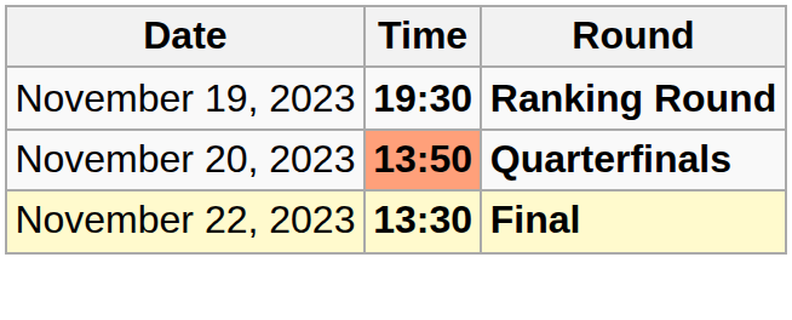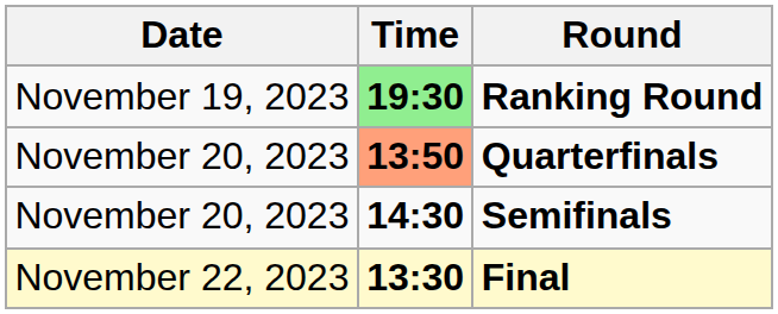Ranking Round | Time: no background -> lightgreen background
+ row: November 20, 2023 | 14:30 | Semifinals
